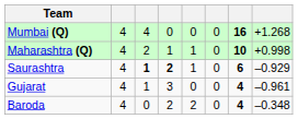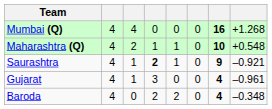Maharashtra (Q) | column 8: +0.998 -> +0.548
Saurashtra | column 3: bold -> normal
Saurashtra | column 7: 6 -> 9
Saurashtra | column 8: –0.929 -> –0.921
